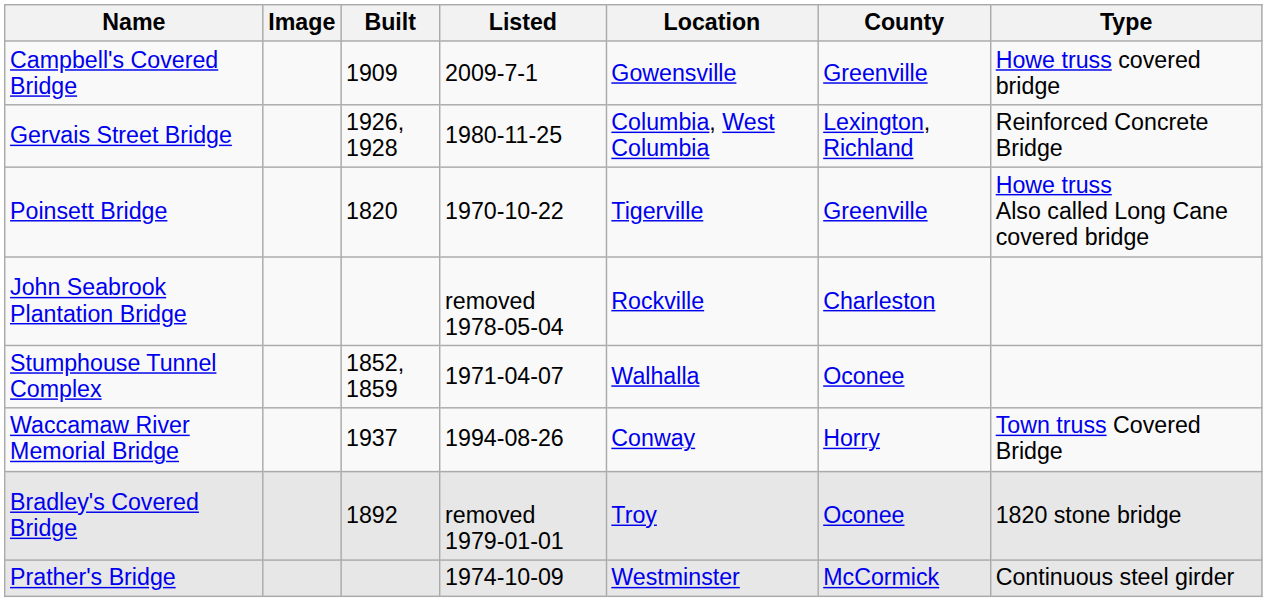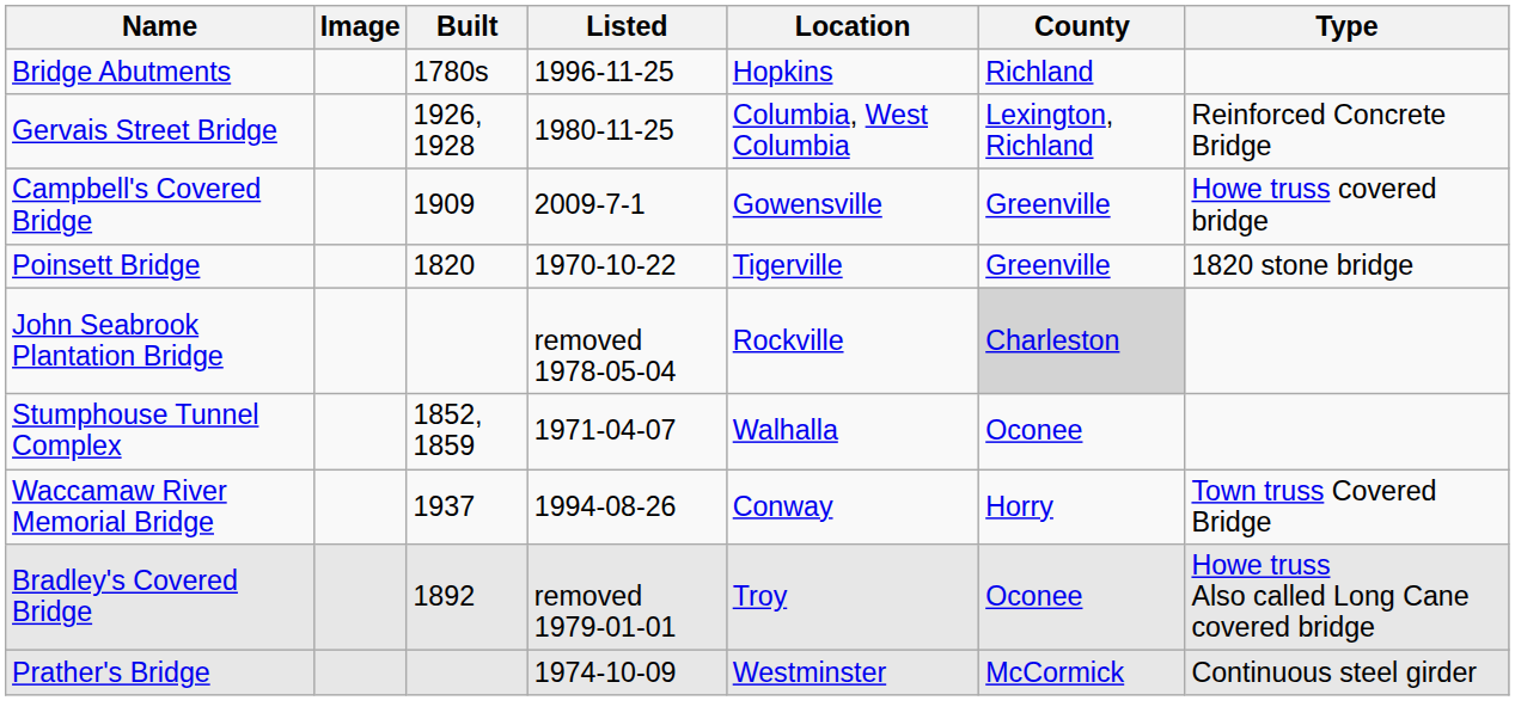+ row: Bridge Abutments | 1780s | 1996-11-25 | Hopkins | Richland
rows swapped: Campbell's Covered Bridge <-> Gervais Street Bridge
Poinsett Bridge | Type: Howe truss Also called Long Cane covered bridge -> 1820 stone bridge
John Seabrook Plantation Bridge | County: no background -> lightgrey background
Bradley's Covered Bridge | Type: 1820 stone bridge -> Howe truss Also called Long Cane covered bridge
